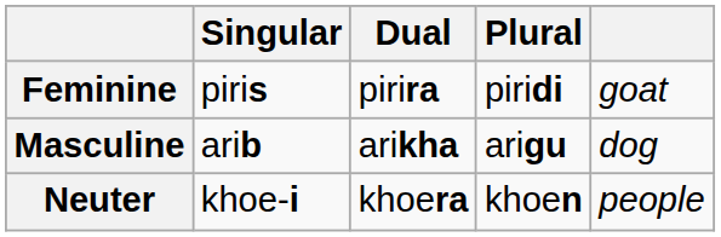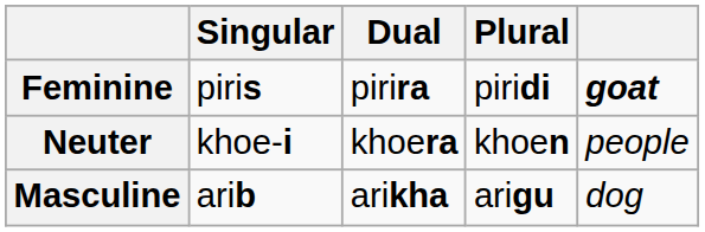Feminine | column 5: normal -> bold
rows swapped: Masculine <-> Neuter
